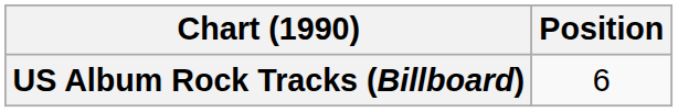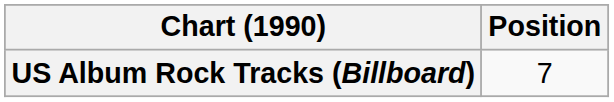US Album Rock Tracks (Billboard) | Position: 6 -> 7
